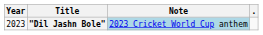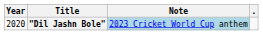"Dil Jashn Bole" | Year: 2023 -> 2020
